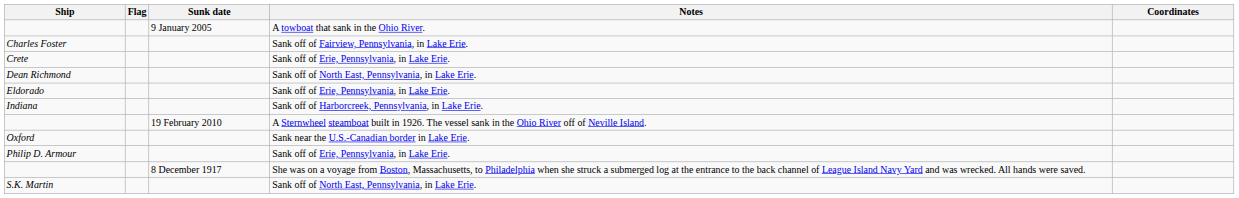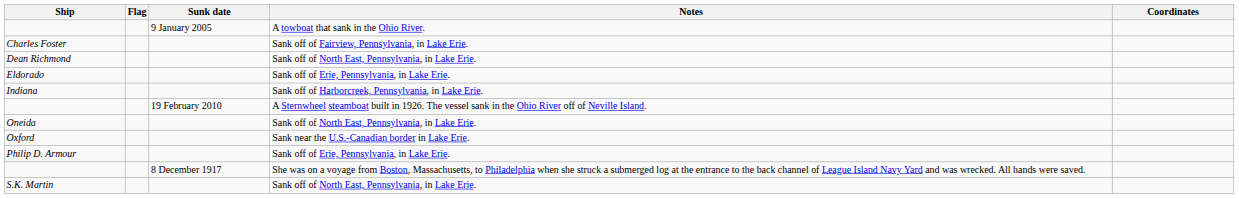- row: Crete | Sank off of Erie, Pennsylvania, in Lake Erie.
+ row: Oneida | Sank off of North East, Pennsylvania, in Lake Erie.
